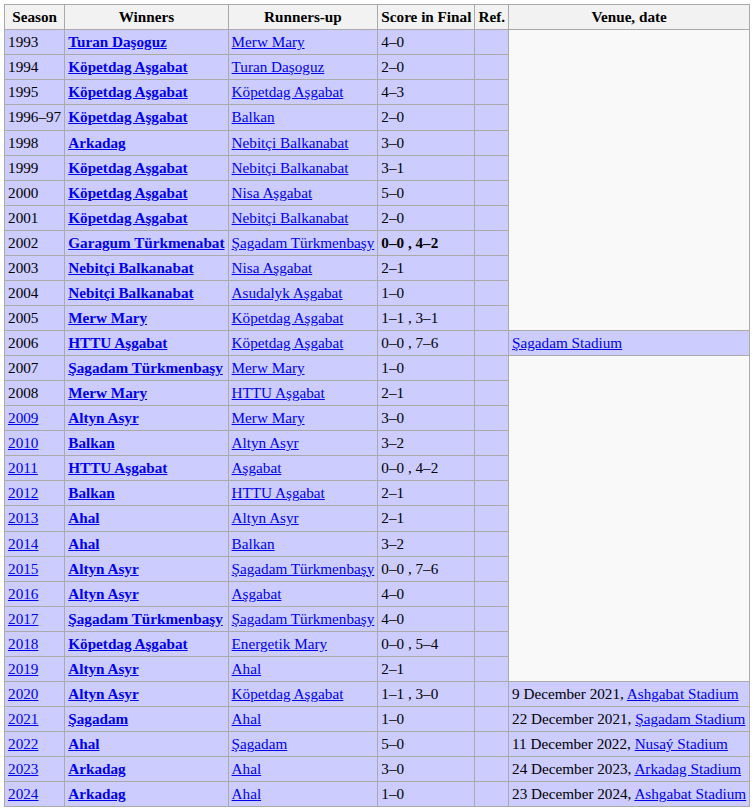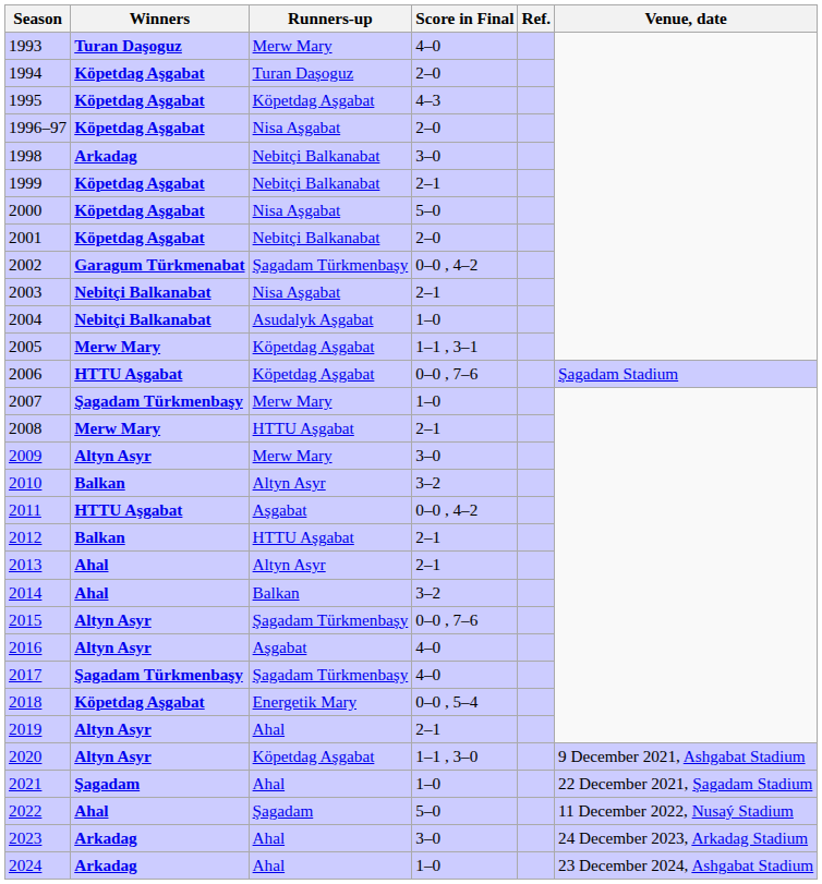1996–97 | Runners-up: Balkan -> Nisa Aşgabat
1999 | Score in Final: 3–1 -> 2–1
2002 | Score in Final: bold -> normal
